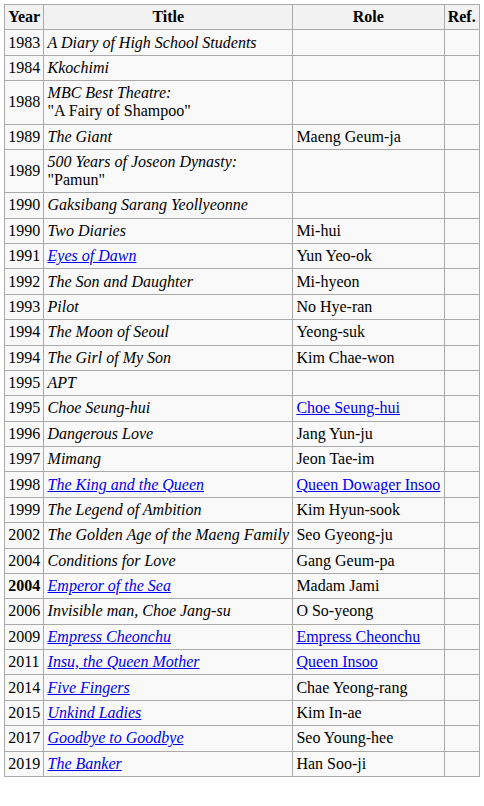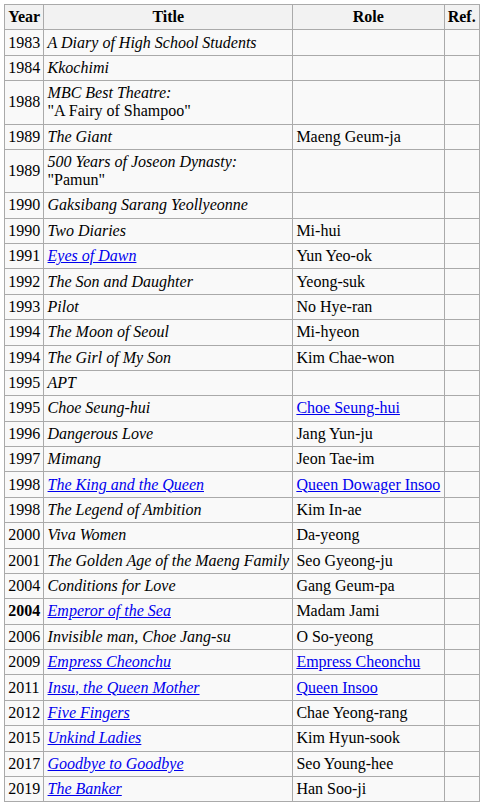The Son and Daughter | Role: Mi-hyeon -> Yeong-suk
The Moon of Seoul | Role: Yeong-suk -> Mi-hyeon
The Legend of Ambition | Year: 1999 -> 1998
The Legend of Ambition | Role: Kim Hyun-sook -> Kim In-ae
+ row: 2000 | Viva Women | Da-yeong
The Golden Age of the Maeng Family | Year: 2002 -> 2001
Five Fingers | Year: 2014 -> 2012
Unkind Ladies | Role: Kim In-ae -> Kim Hyun-sook
